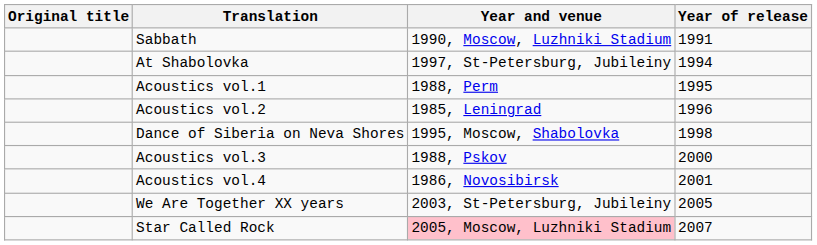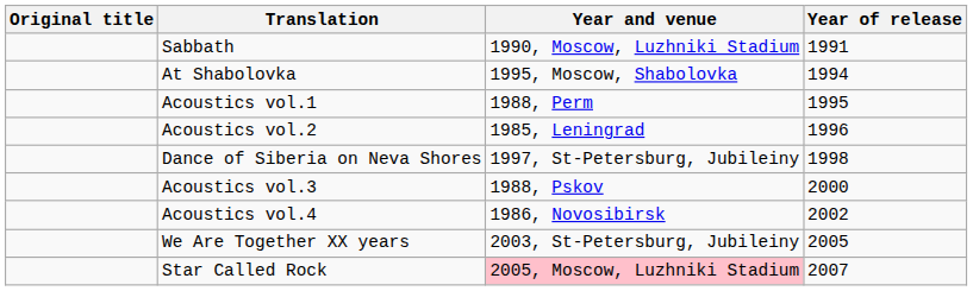At Shabolovka | Year and venue: 1997, St-Petersburg, Jubileiny -> 1995, Moscow, Shabolovka
Dance of Siberia on Neva Shores | Year and venue: 1995, Moscow, Shabolovka -> 1997, St-Petersburg, Jubileiny
Acoustics vol.4 | Year of release: 2001 -> 2002
